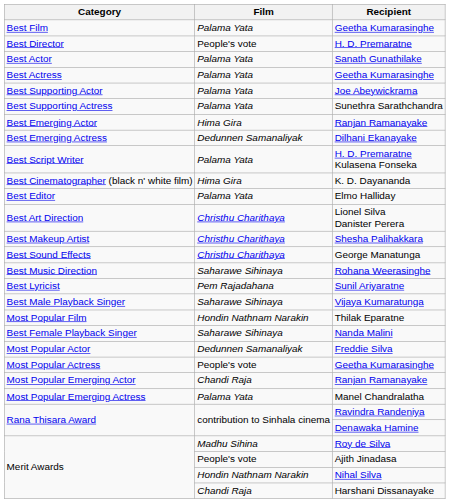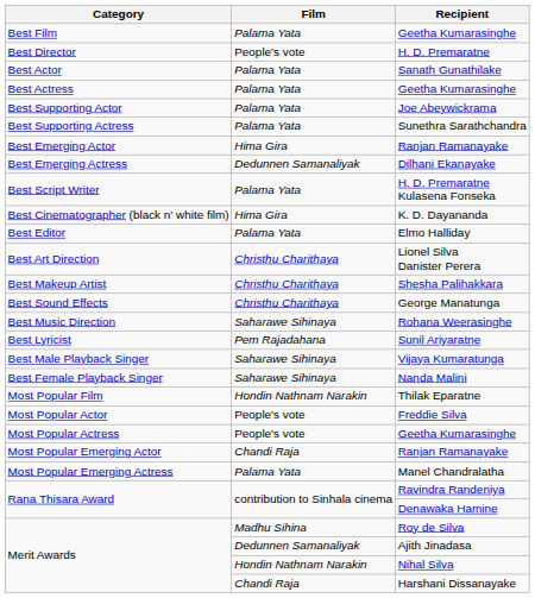rows swapped: Nanda Malini <-> Thilak Eparatne
Freddie Silva | Film: Dedunnen Samanaliyak -> People's vote
Ajith Jinadasa | Film: People's vote -> Dedunnen Samanaliyak
